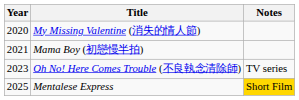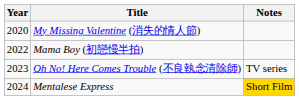Mama Boy (初戀慢半拍) | Year: 2021 -> 2022
Mentalese Express | Year: 2025 -> 2024
